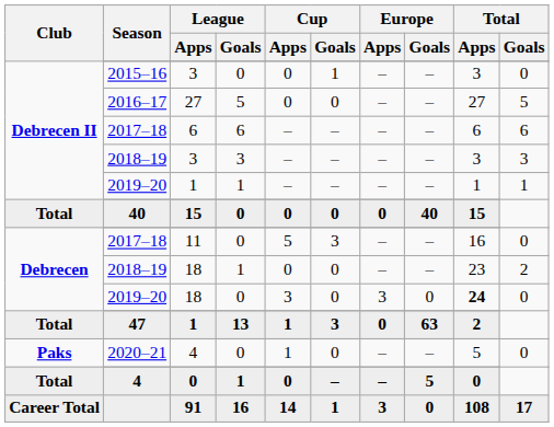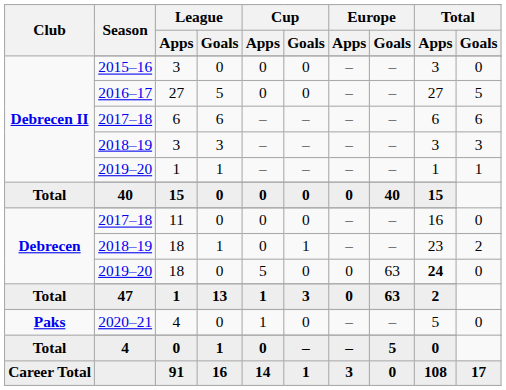2015–16 / 3 | Cup / Goals: 1 -> 0
11 | Cup / Apps: 5 -> 0
11 | Cup / Goals: 3 -> 0
2018–19 / 18 | Cup / Goals: 0 -> 1
2019–20 / 18 | Cup / Apps: 3 -> 5
2019–20 / 18 | Europe / Apps: 3 -> 0
2019–20 / 18 | Europe / Goals: 0 -> 63
